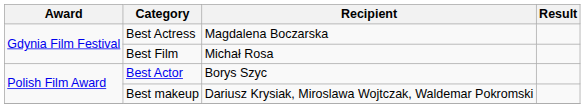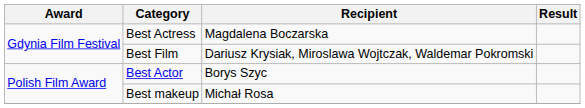Best Film | Recipient: Michał Rosa -> Dariusz Krysiak, Miroslawa Wojtczak, Waldemar Pokromski
Best makeup | Recipient: Dariusz Krysiak, Miroslawa Wojtczak, Waldemar Pokromski -> Michał Rosa
